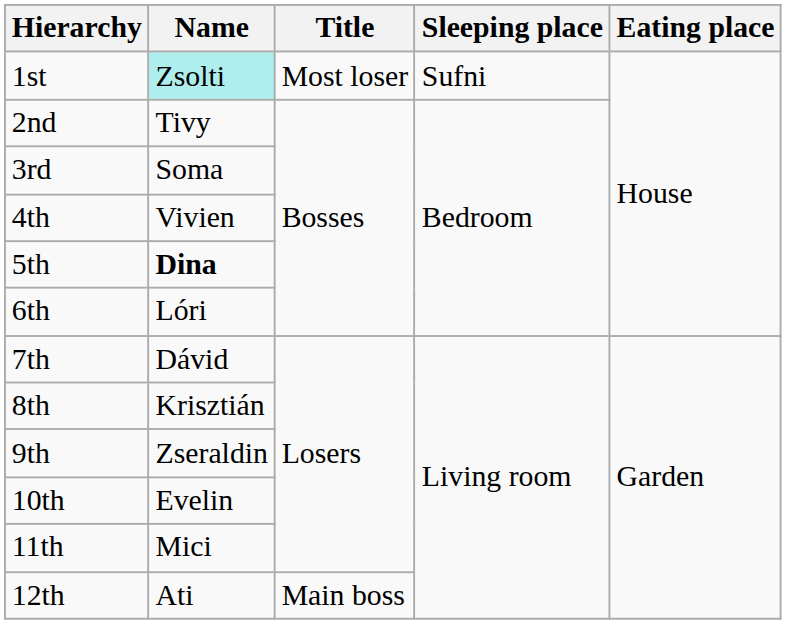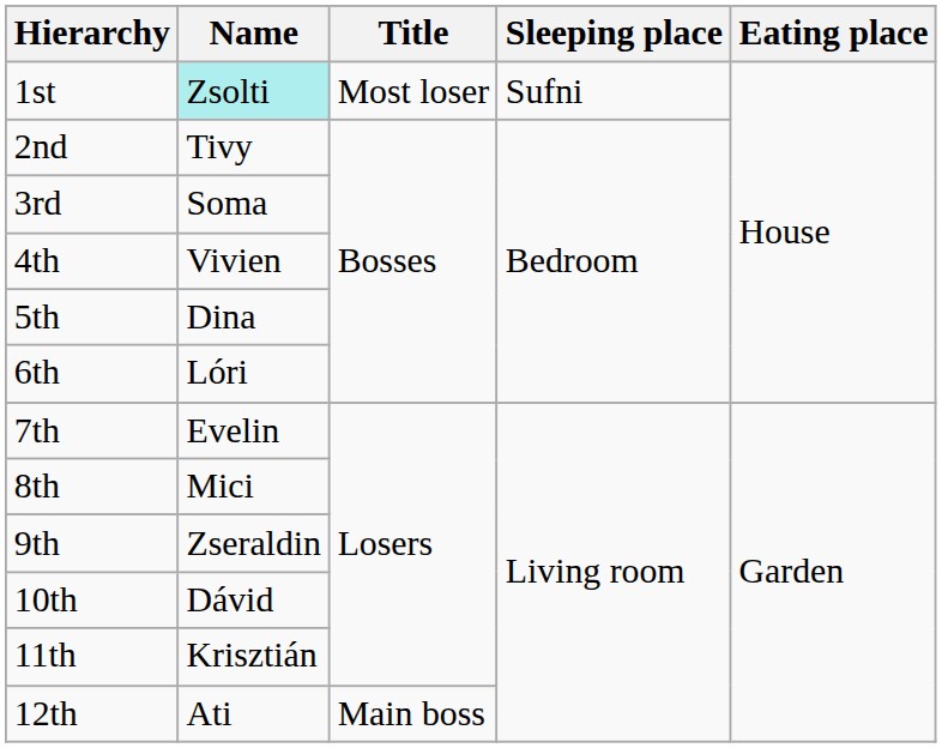5th | Name: bold -> normal
7th | Name: Dávid -> Evelin
8th | Name: Krisztián -> Mici
10th | Name: Evelin -> Dávid
11th | Name: Mici -> Krisztián
